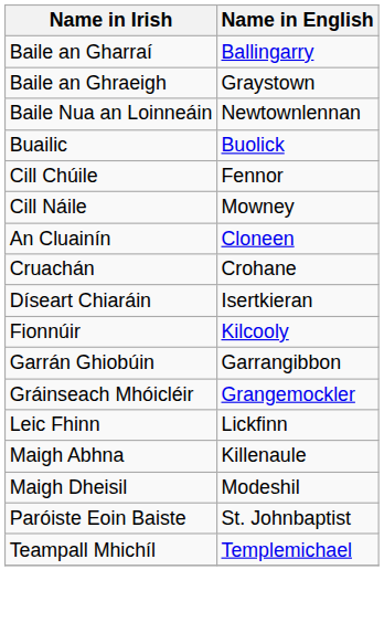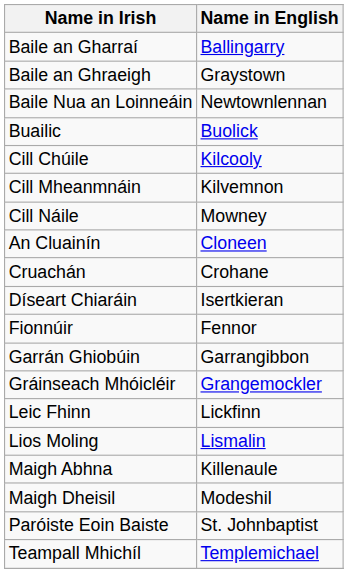Cill Chúile | Name in English: Fennor -> Kilcooly
+ row: Cill Mheanmnáin | Kilvemnon
Fionnúir | Name in English: Kilcooly -> Fennor
+ row: Lios Moling | Lismalin
